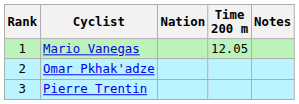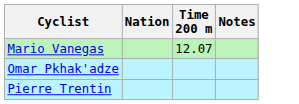- column: Rank | 1 | 2 | 3
Mario Vanegas | Time 200 m: 12.05 -> 12.07
